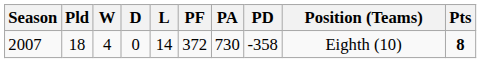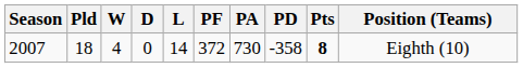columns swapped: Pts <-> Position (Teams)
